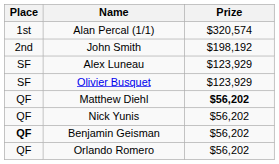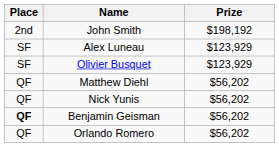- row: 1st | Alan Percal (1/1) | $320,574
Matthew Diehl | Prize: bold -> normal
